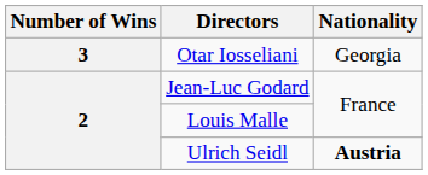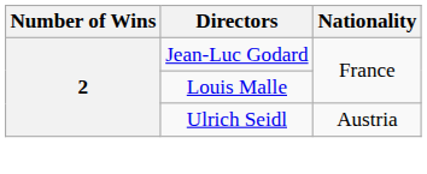- row: 3 | Otar Iosseliani | Georgia
Ulrich Seidl | Nationality: bold -> normal
